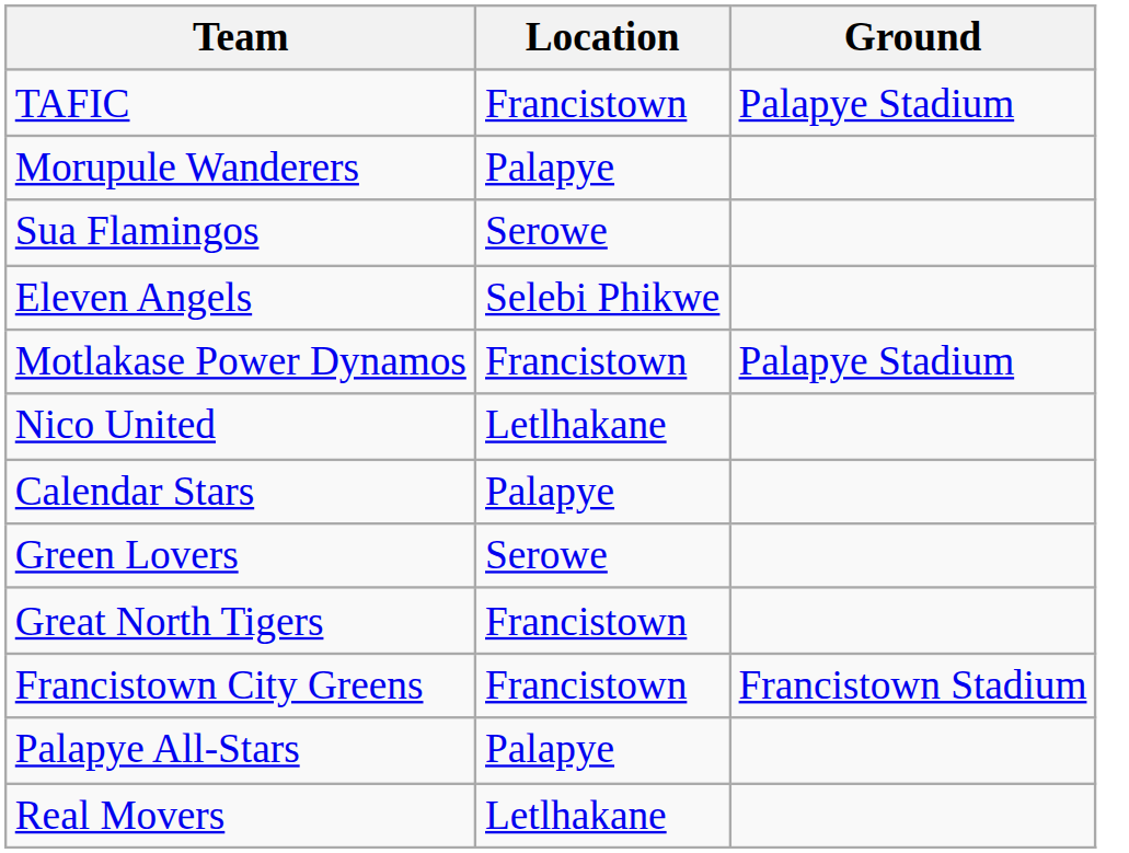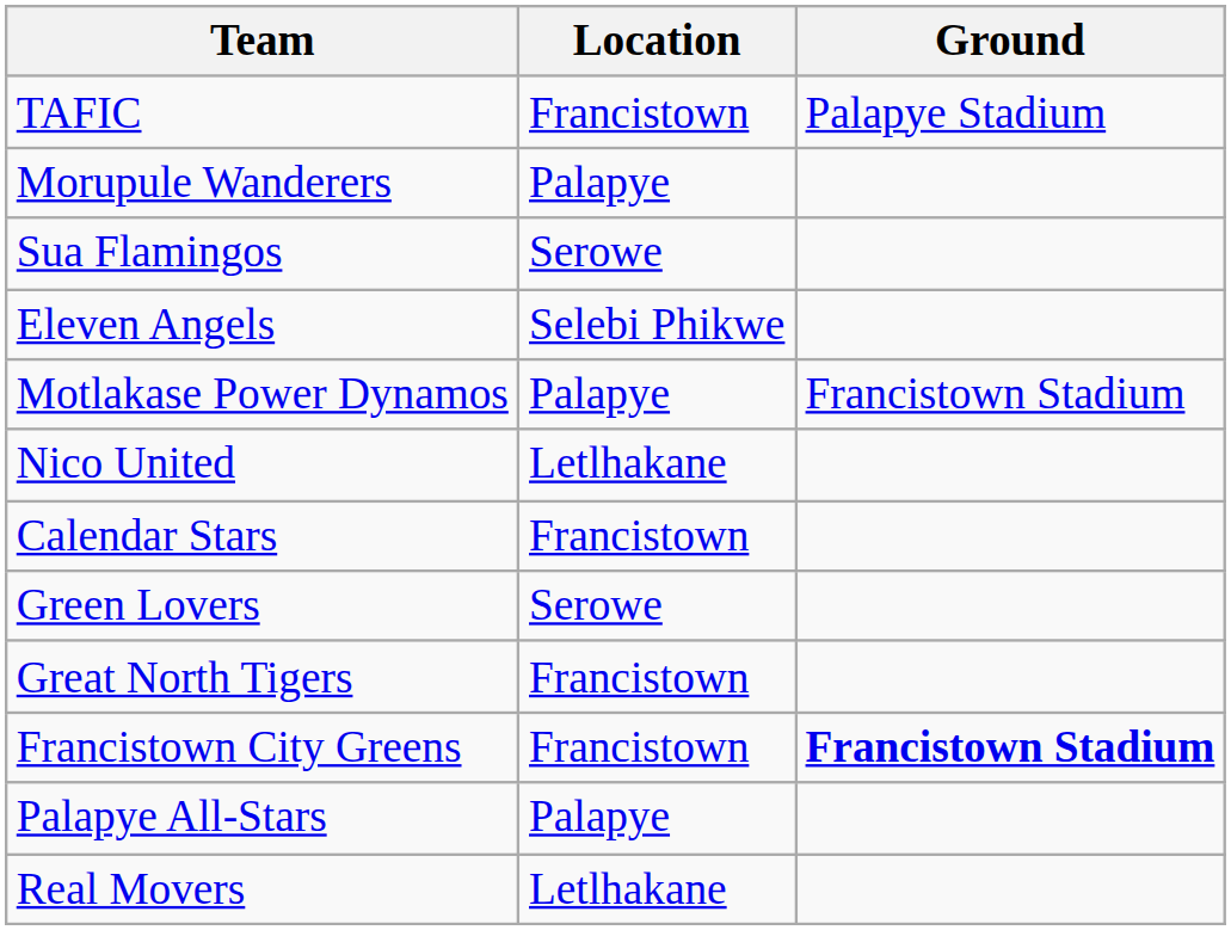Motlakase Power Dynamos | Location: Francistown -> Palapye
Motlakase Power Dynamos | Ground: Palapye Stadium -> Francistown Stadium
Calendar Stars | Location: Palapye -> Francistown
Francistown City Greens | Ground: normal -> bold
